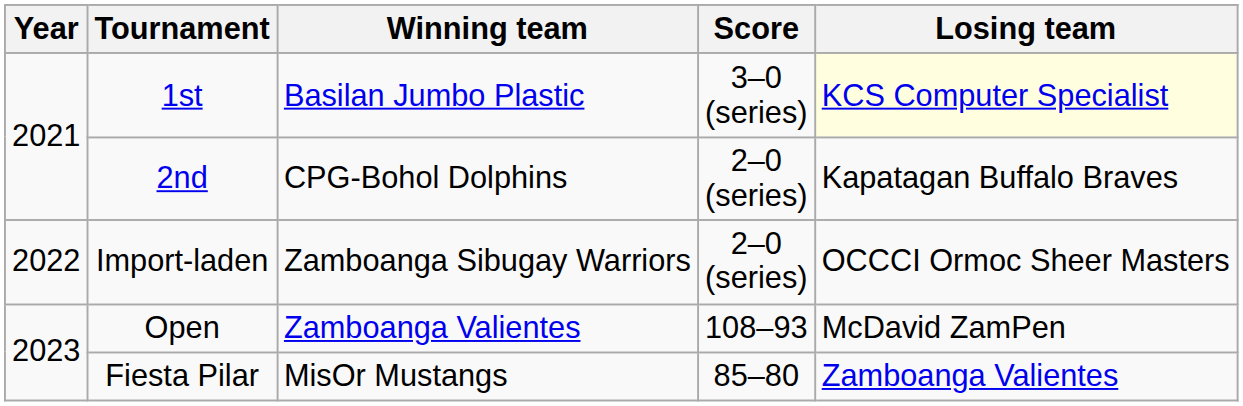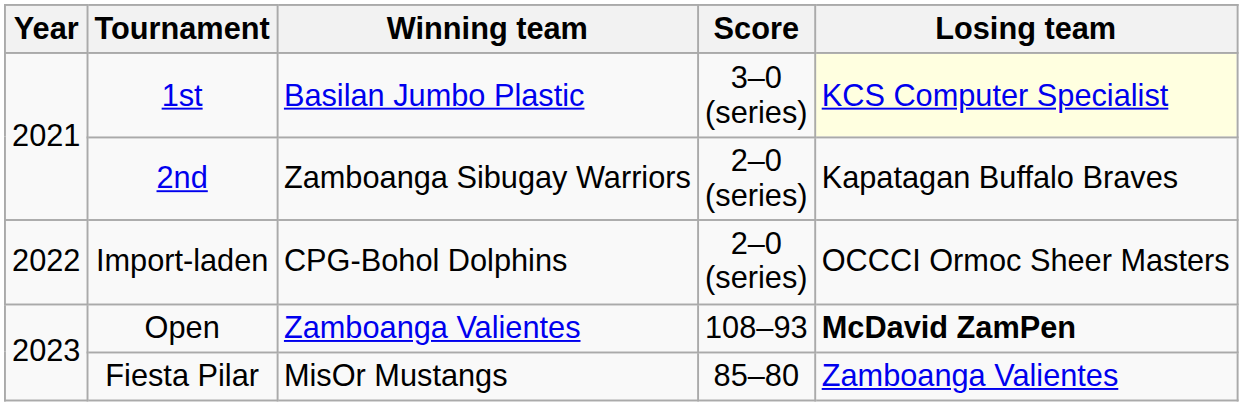2nd | Winning team: CPG-Bohol Dolphins -> Zamboanga Sibugay Warriors
Import-laden | Winning team: Zamboanga Sibugay Warriors -> CPG-Bohol Dolphins
Open | Losing team: normal -> bold
